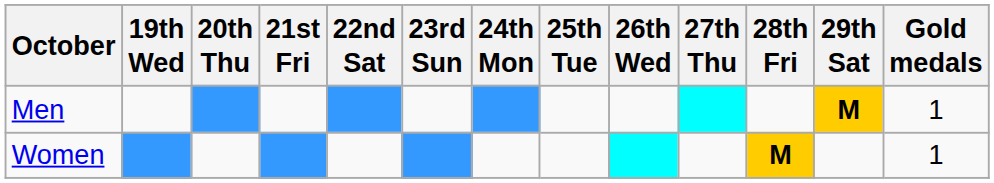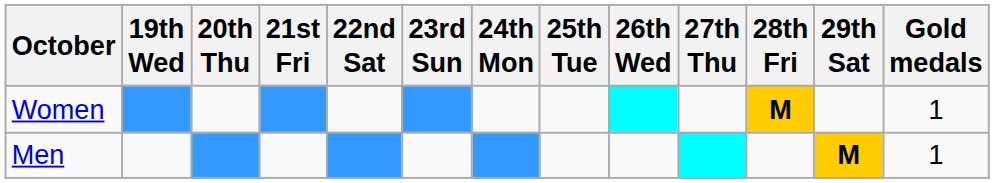rows swapped: Men <-> Women
